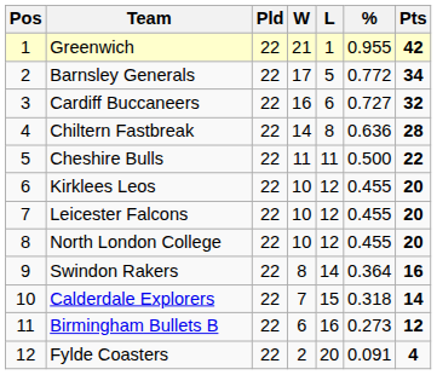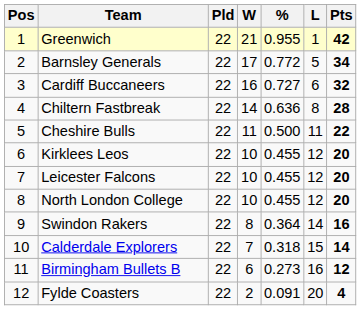columns swapped: L <-> %
